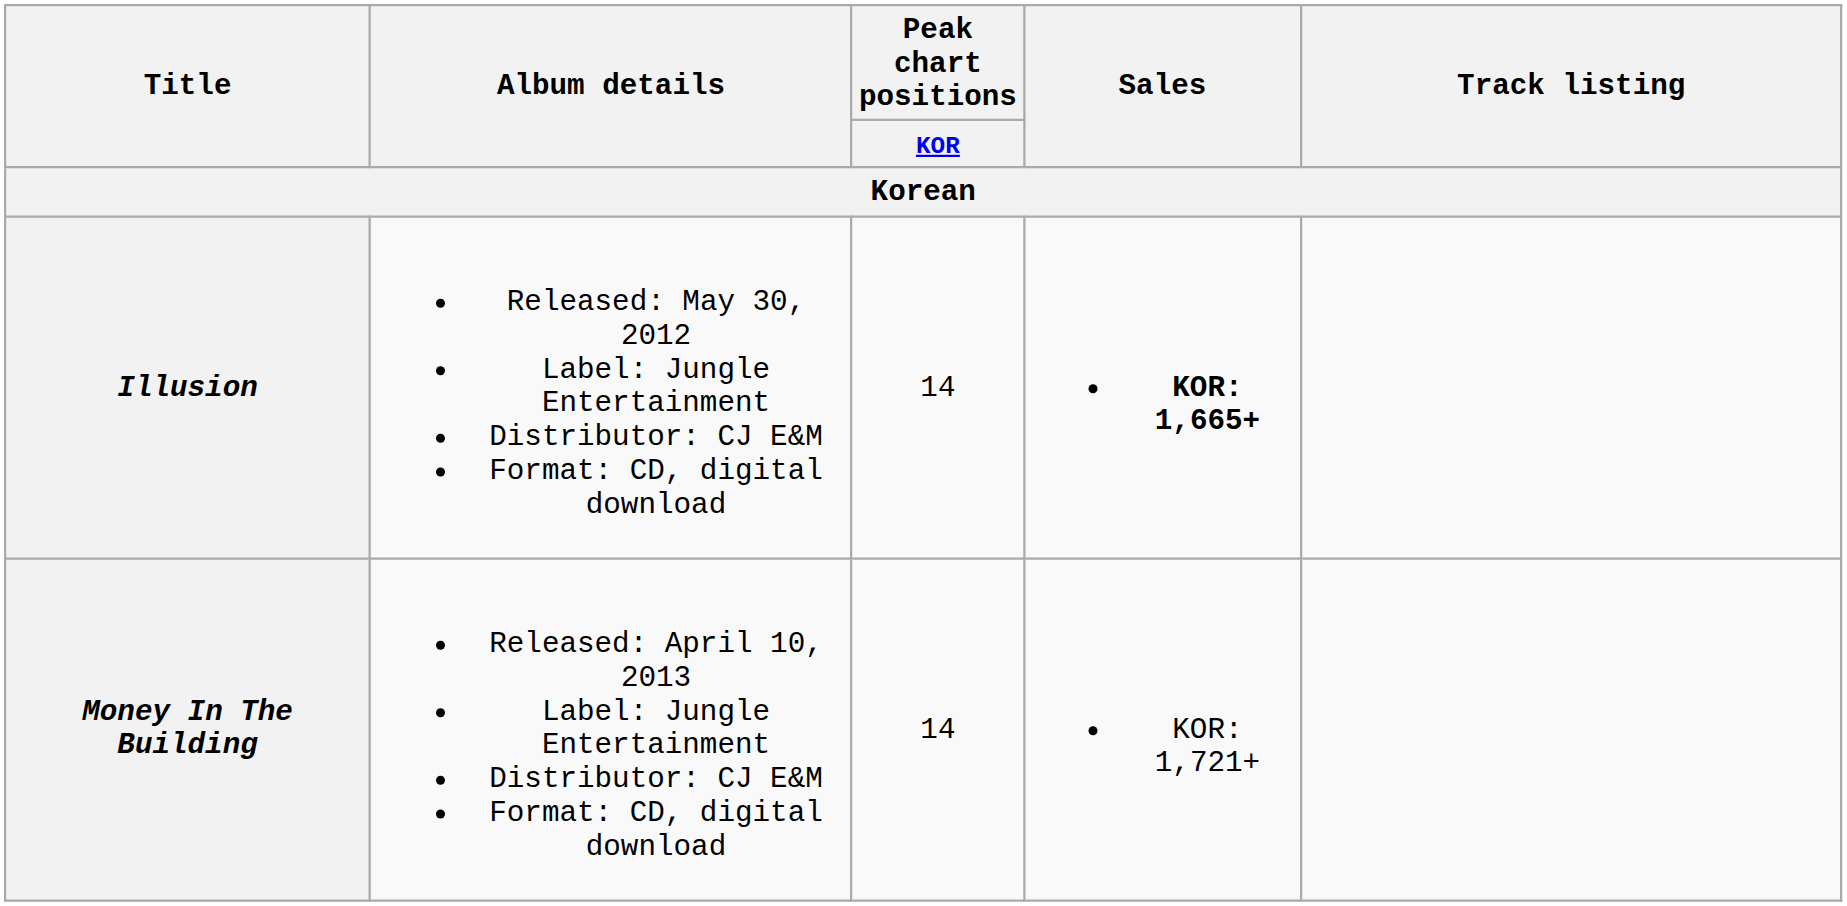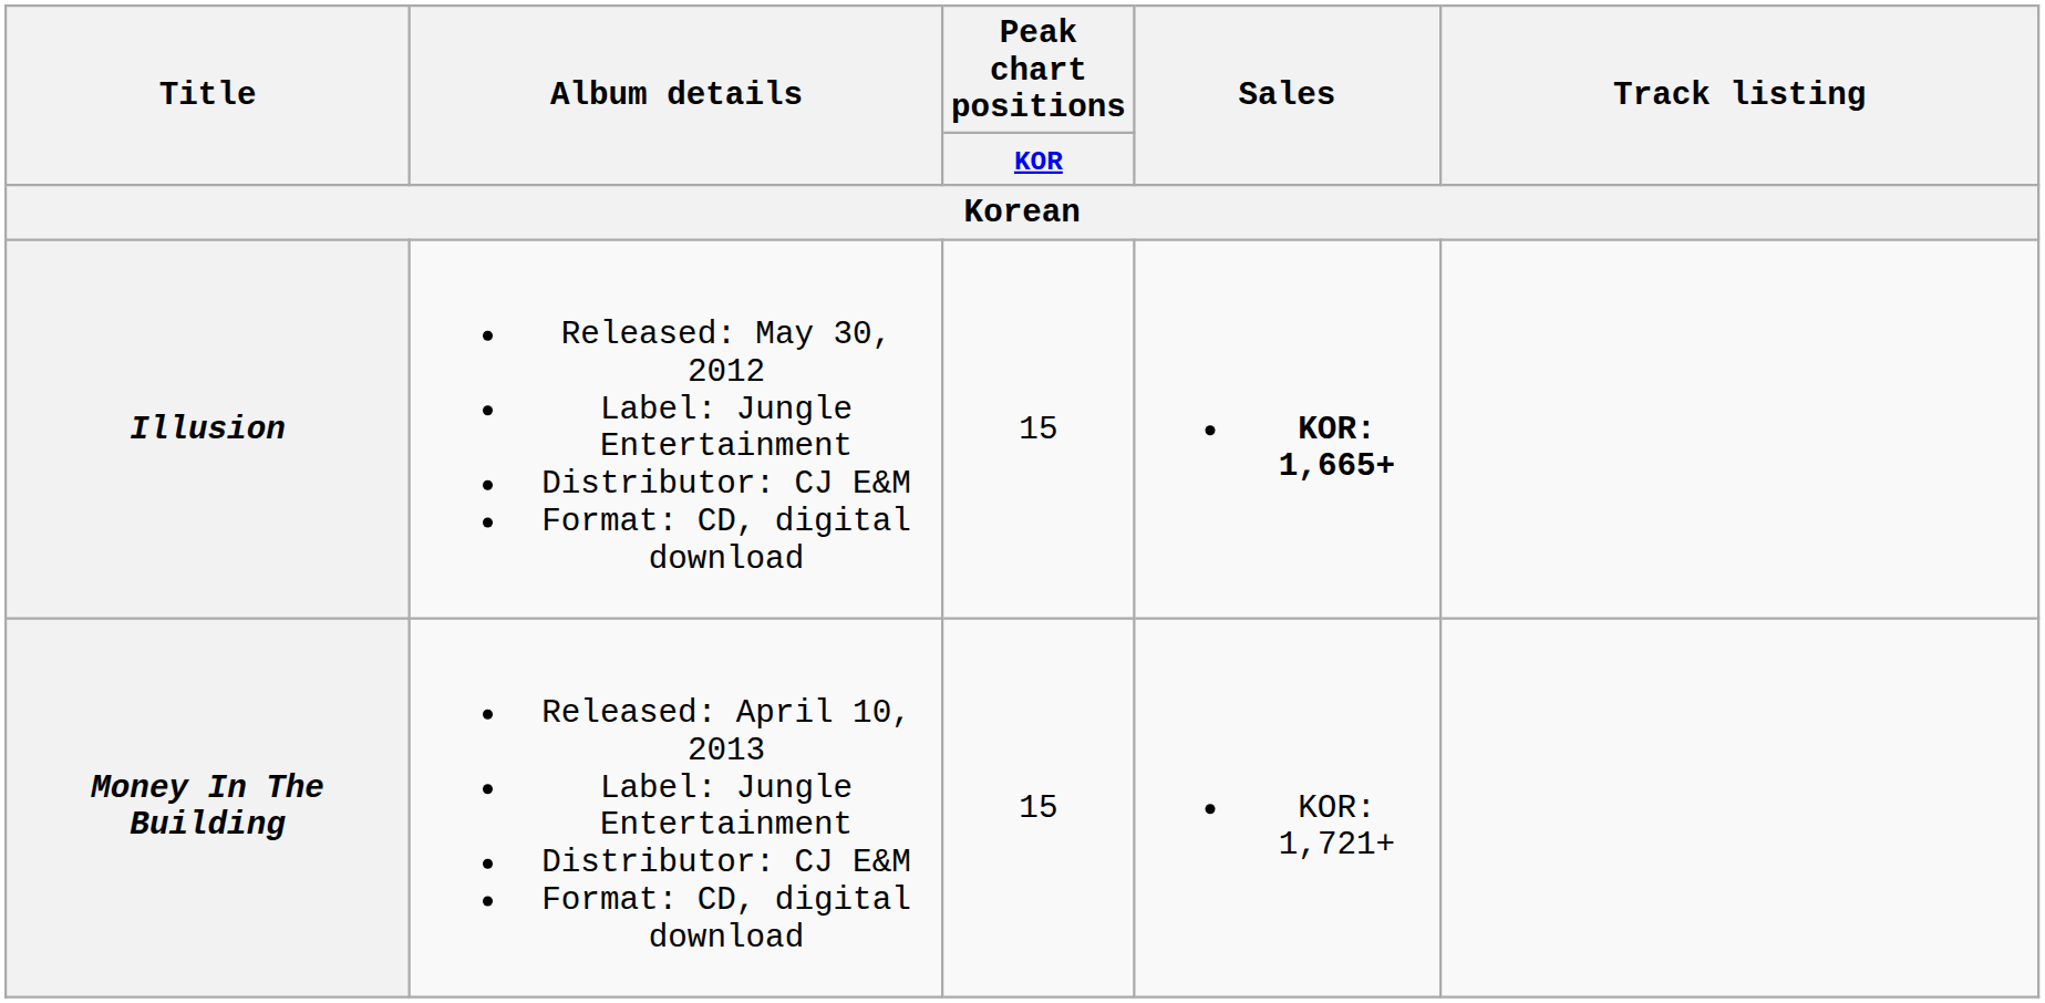Illusion | Peak chart positions / KOR: 14 -> 15
Money In The Building | Peak chart positions / KOR: 14 -> 15
